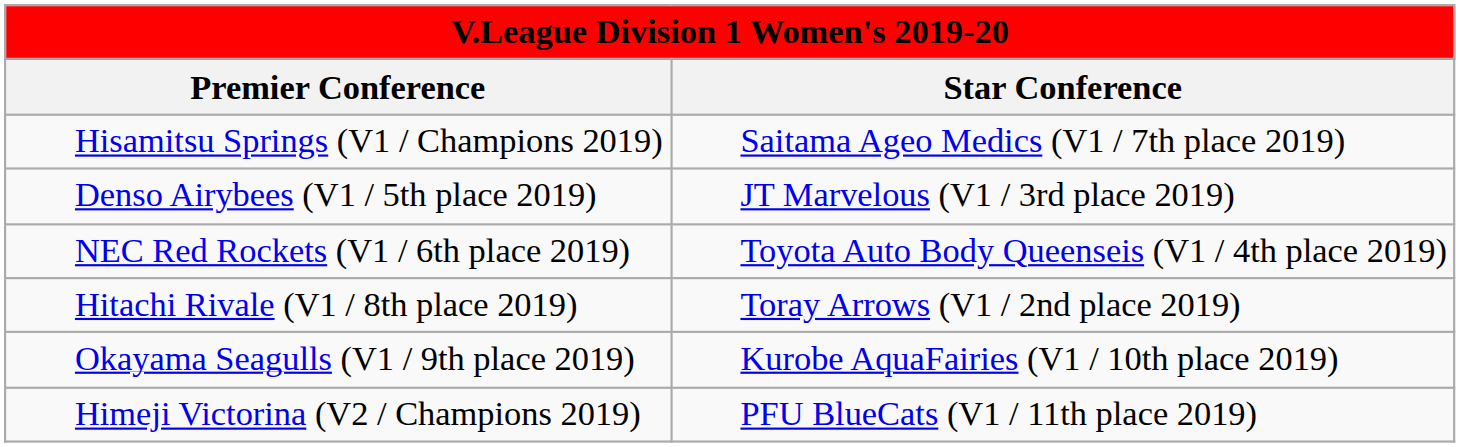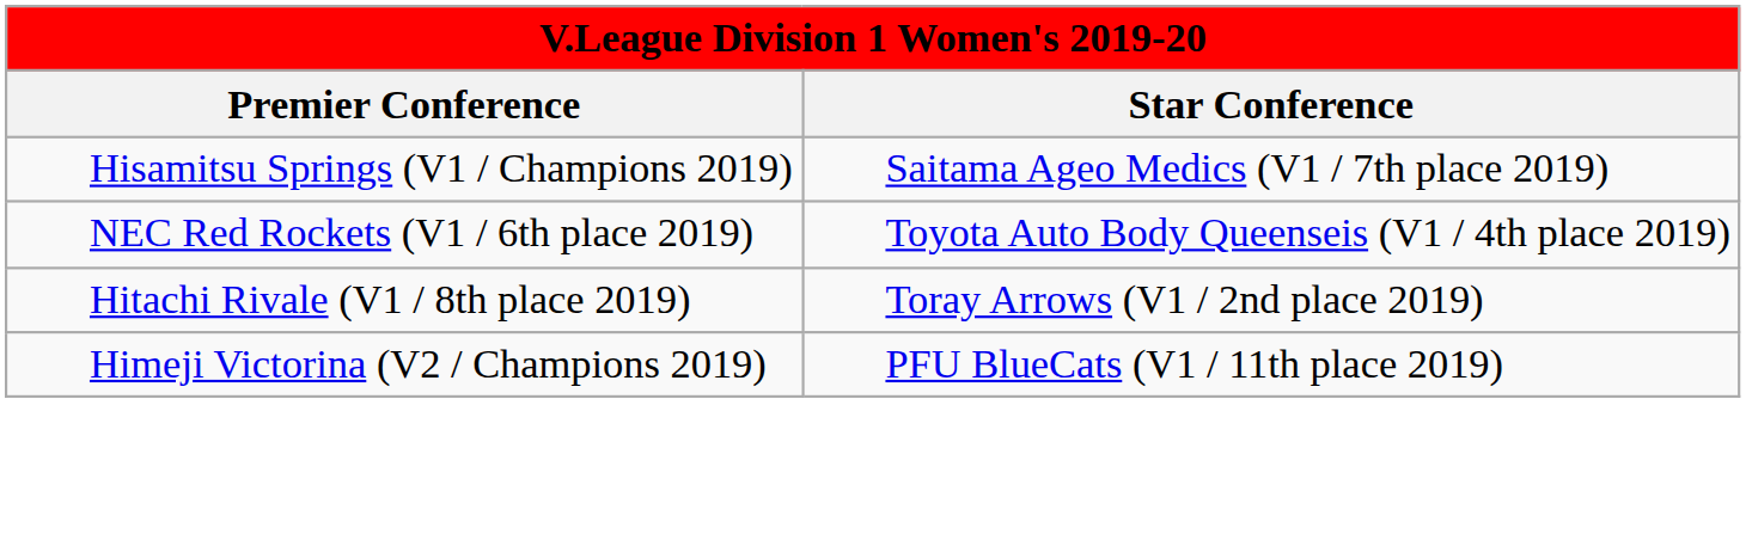- row: Denso Airybees (V1 / 5th place 2019) | JT Marvelous (V1 / 3rd place 2019)
- row: Okayama Seagulls (V1 / 9th place 2019) | Kurobe AquaFairies (V1 / 10th place 2019)
